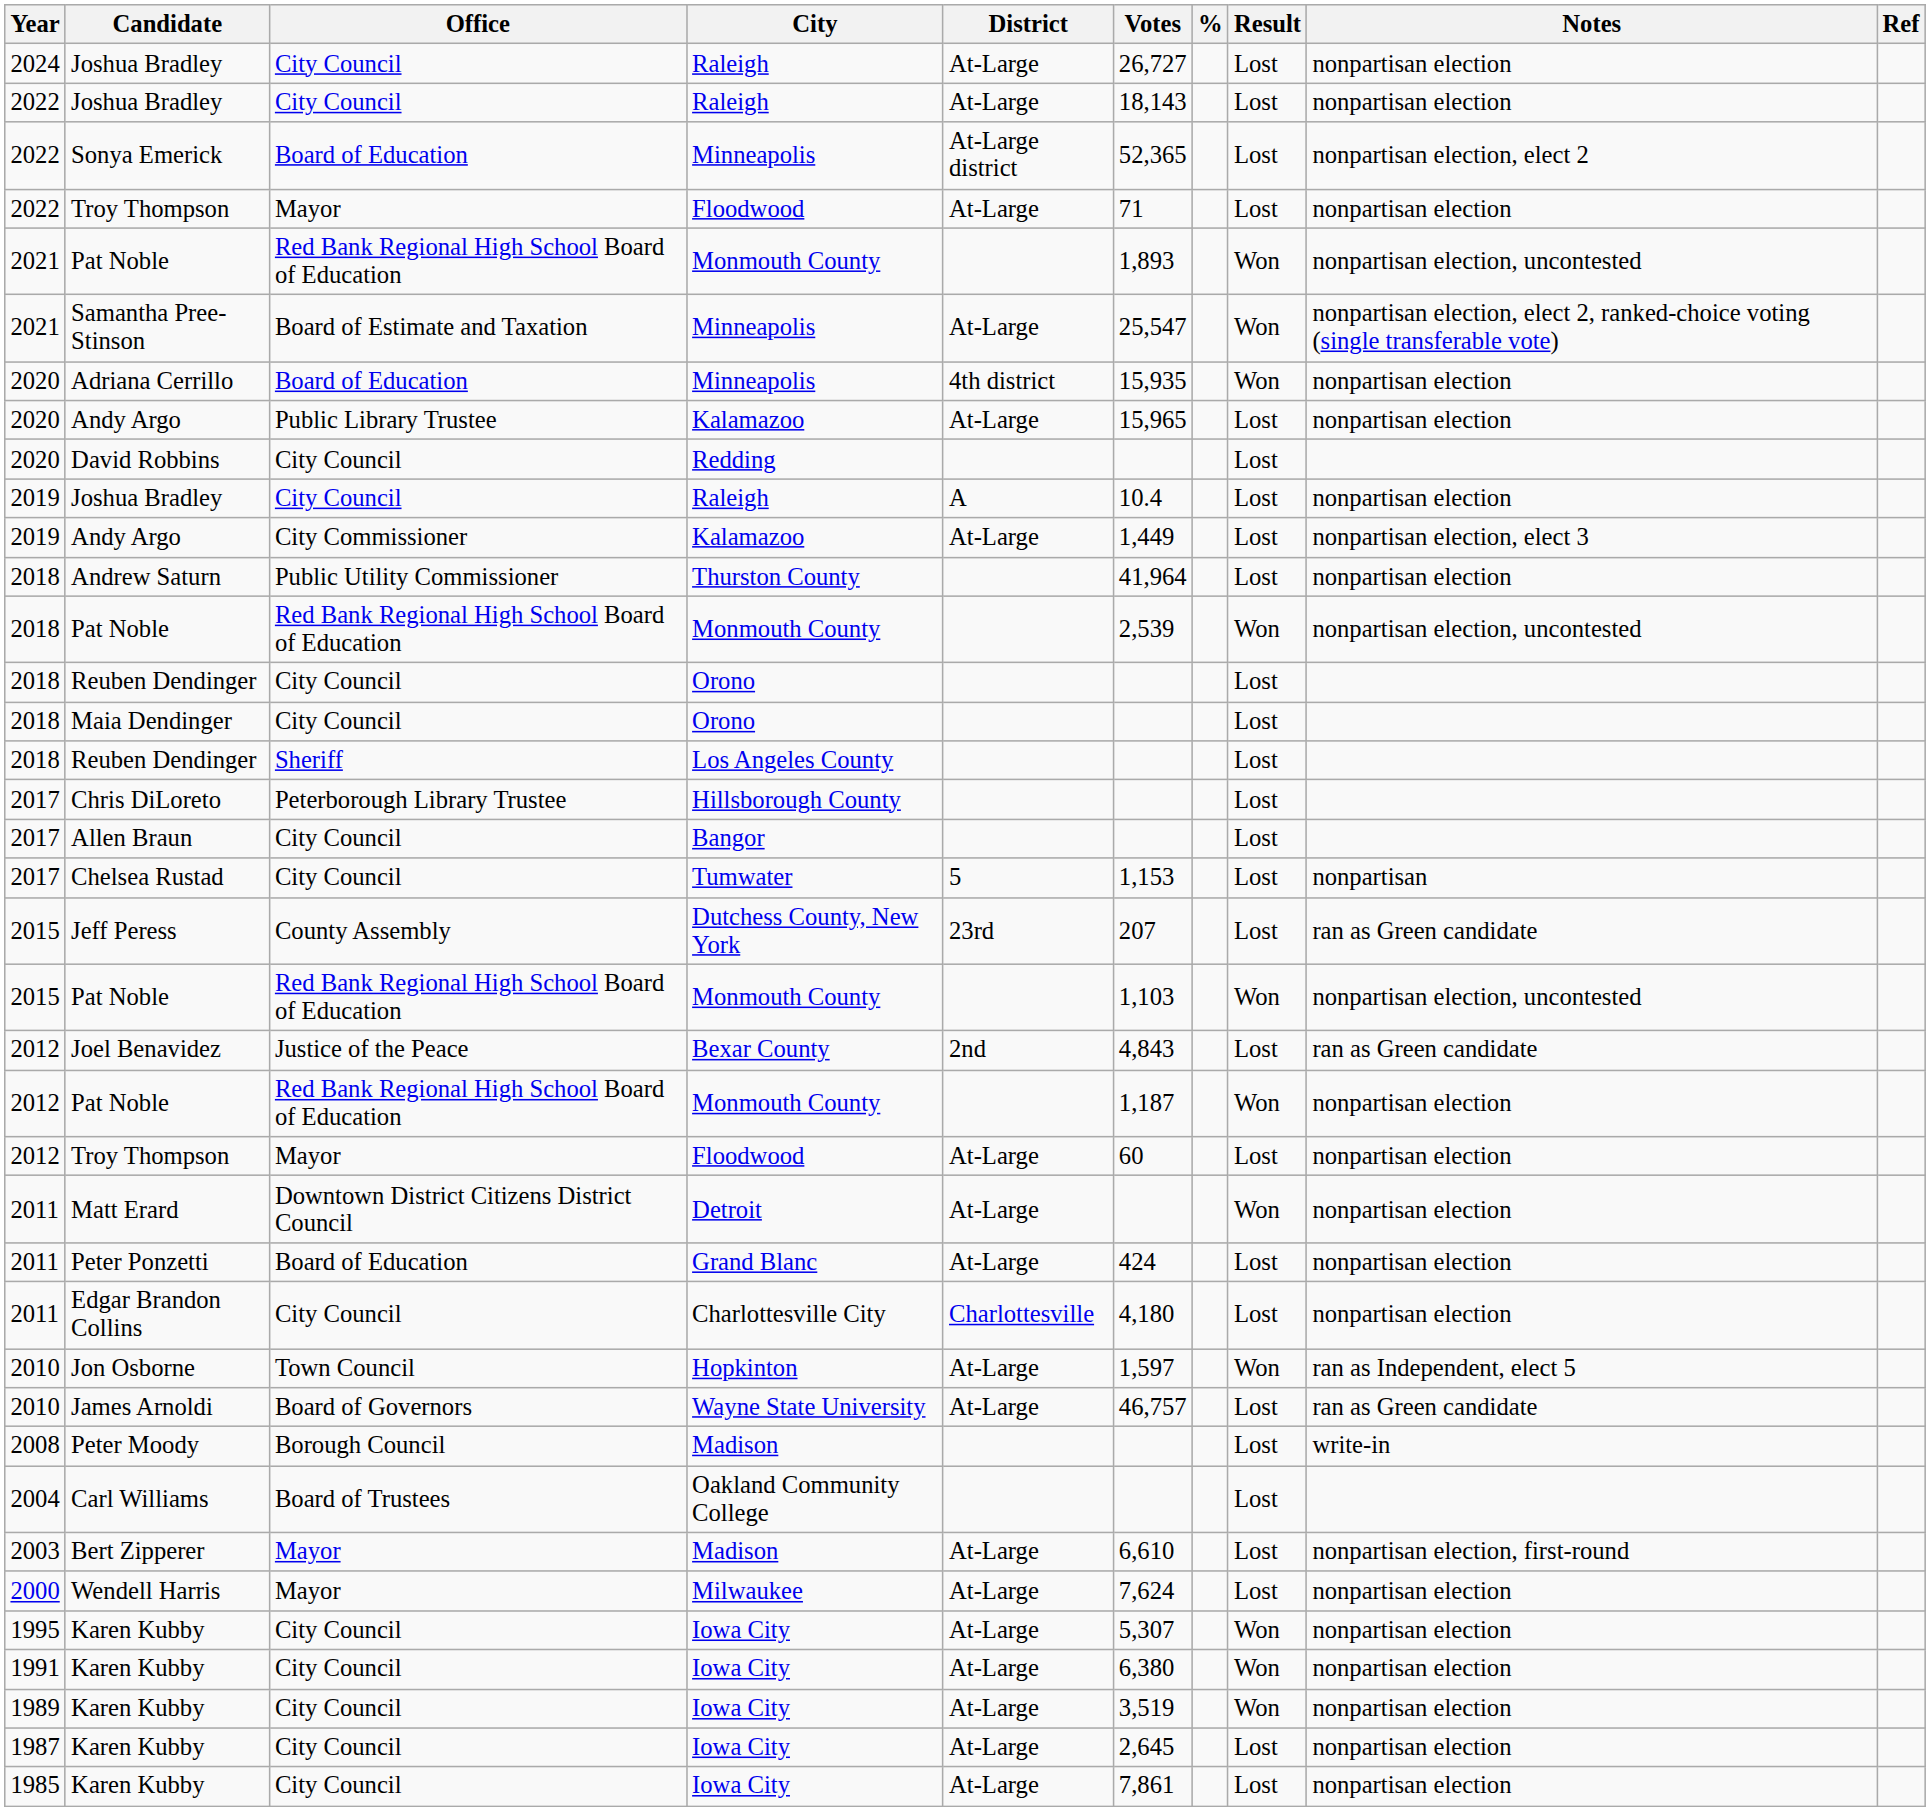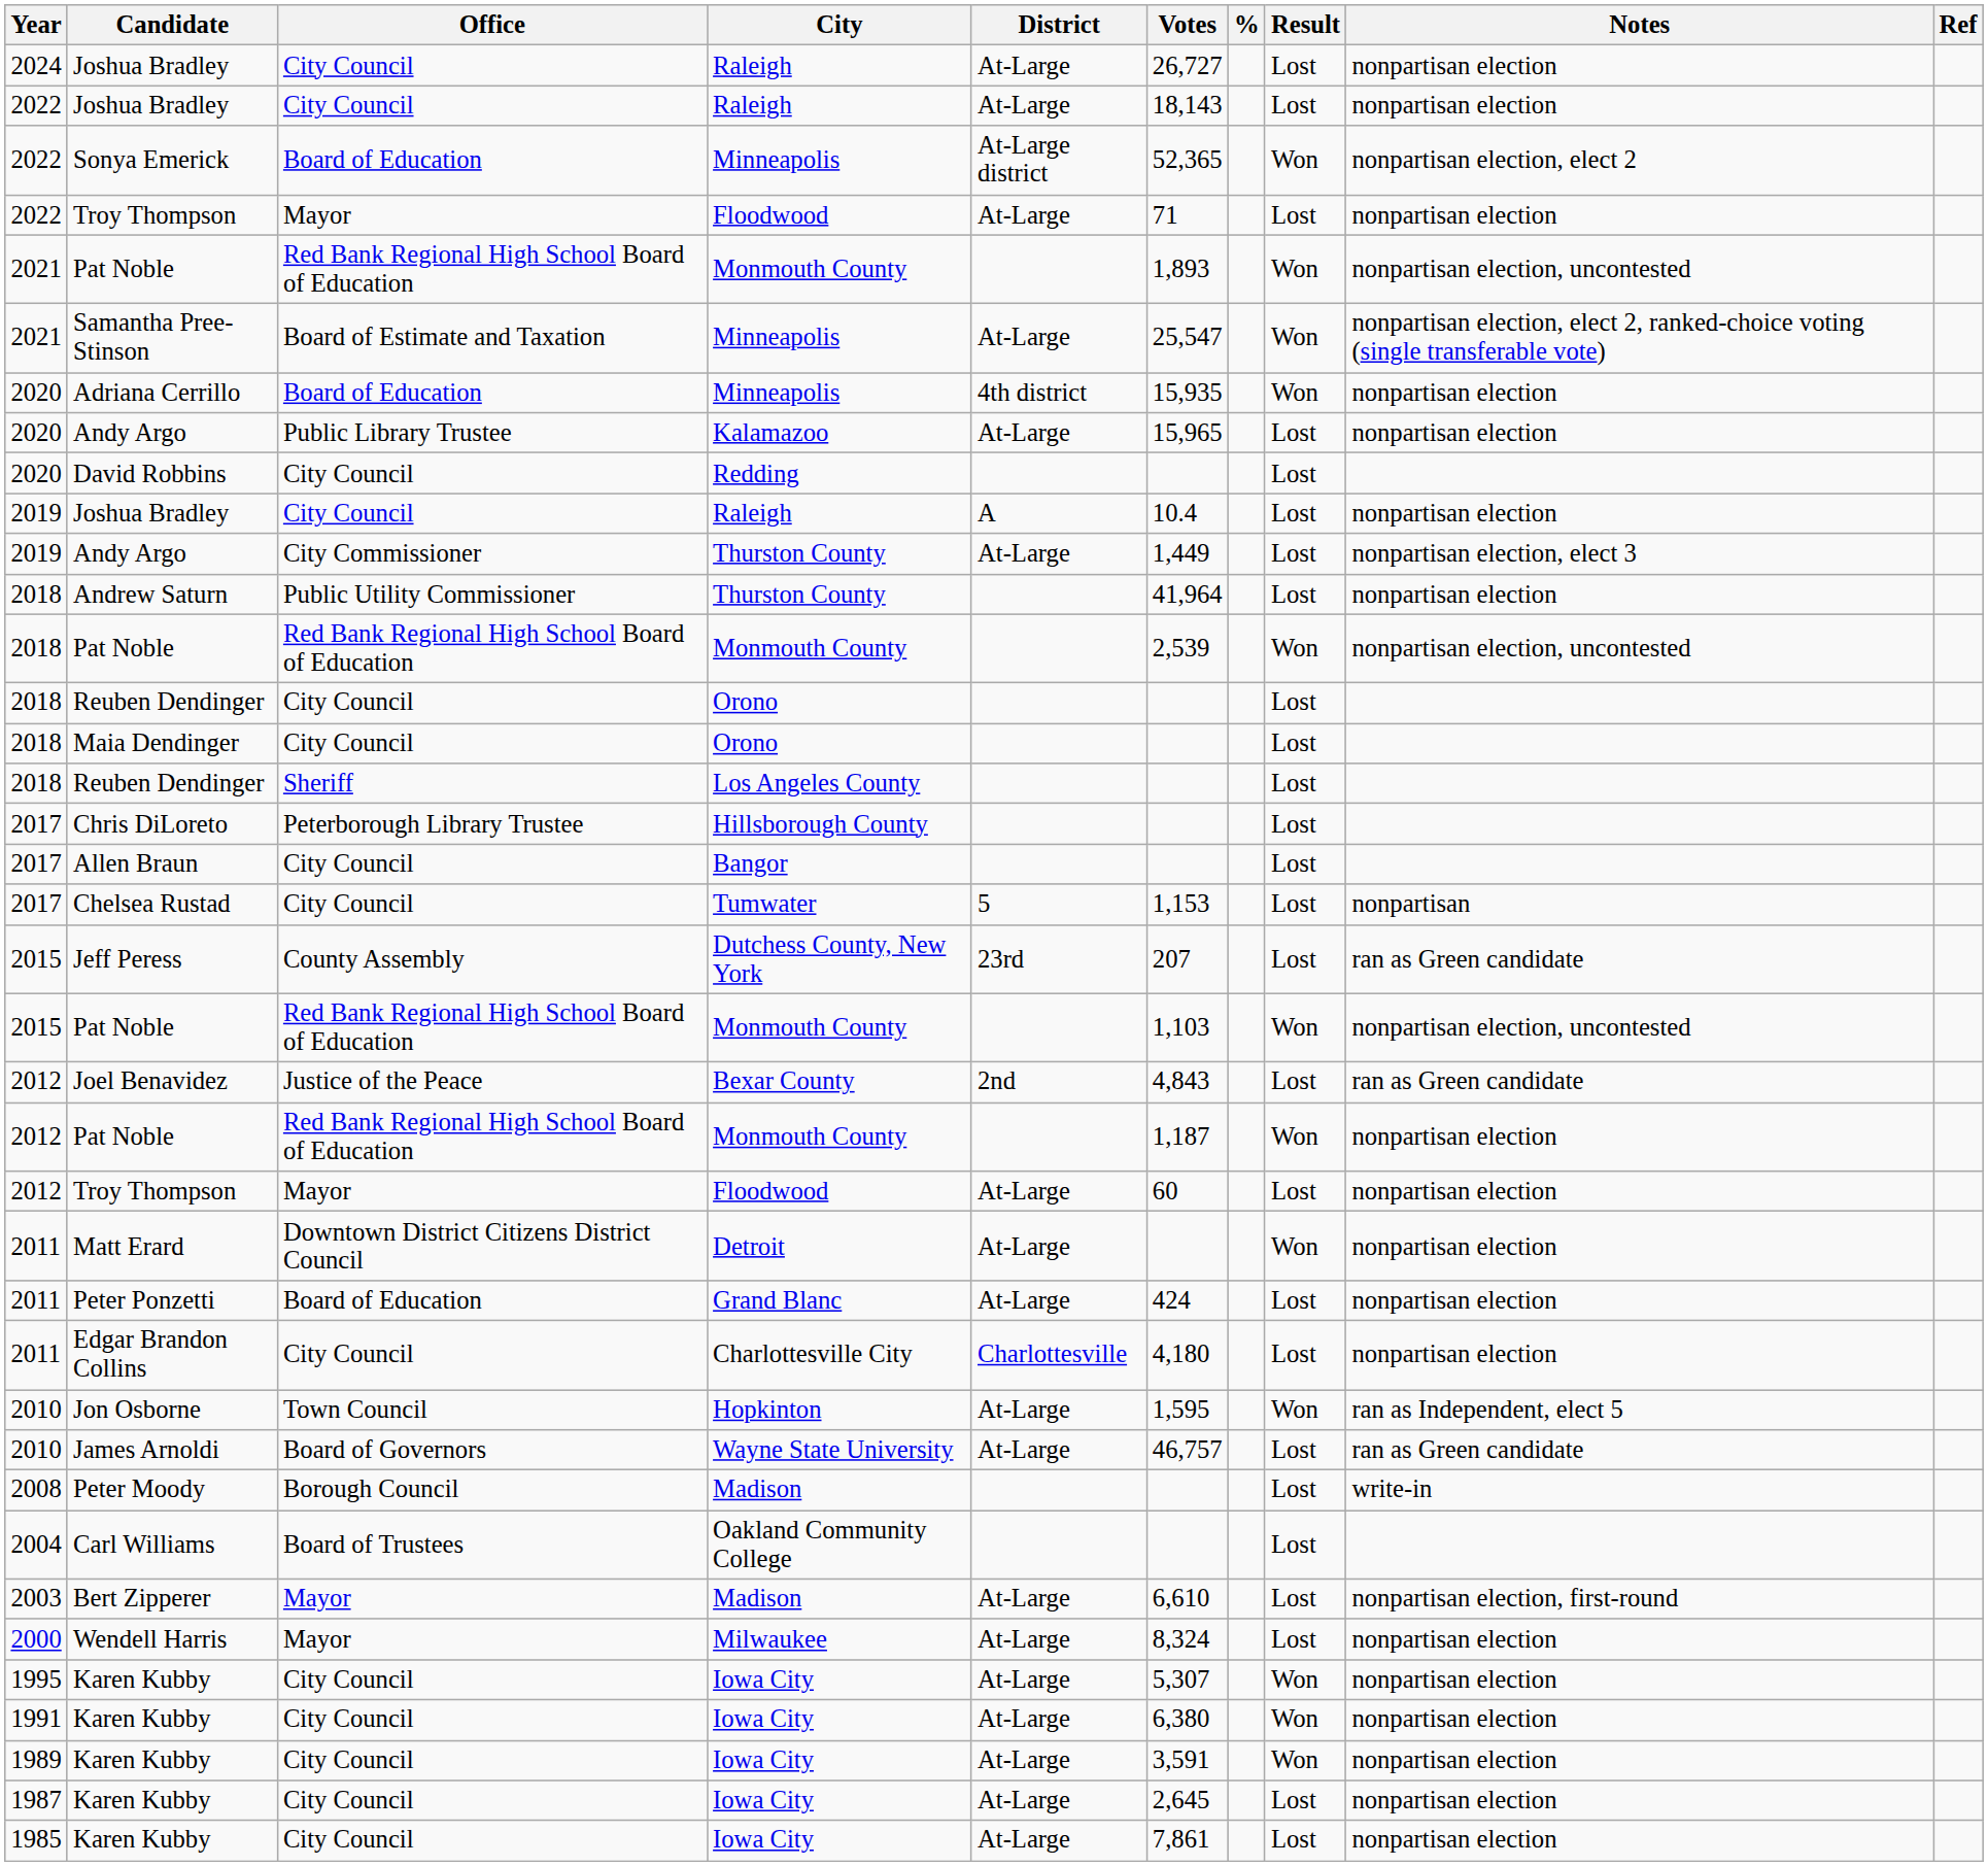Sonya Emerick | Result: Lost -> Won
2019 / Andy Argo | City: Kalamazoo -> Thurston County
Jon Osborne | Votes: 1,597 -> 1,595
Wendell Harris | Votes: 7,624 -> 8,324
1989 / Karen Kubby | Votes: 3,519 -> 3,591
